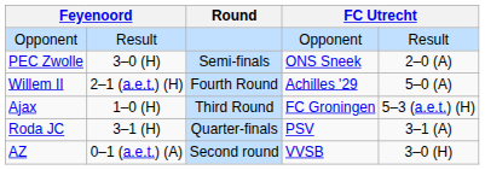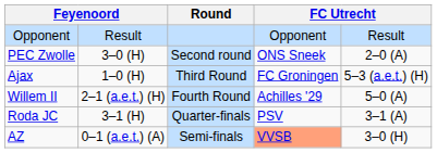PEC Zwolle | Round: Semi-finals -> Second round
rows swapped: Ajax <-> Willem II
AZ | Round: Second round -> Semi-finals
AZ | column 4: no background -> lightsalmon background
